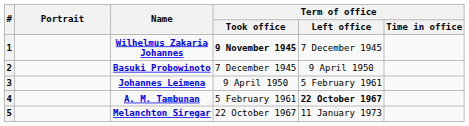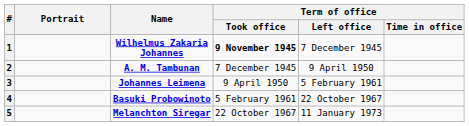2 | Name: Basuki Probowinoto -> A. M. Tambunan
4 | Name: A. M. Tambunan -> Basuki Probowinoto
4 | Term of office / Left office: bold -> normal
